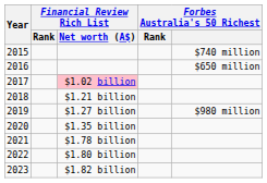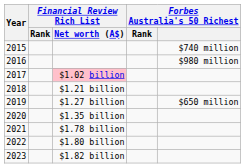2016 | Forbes Australia's 50 Richest: $650 million -> $980 million
2019 | Forbes Australia's 50 Richest: $980 million -> $650 million
